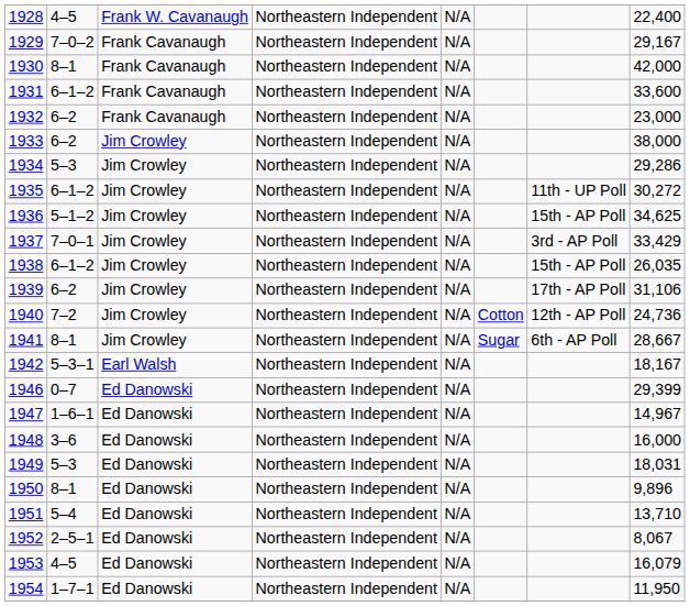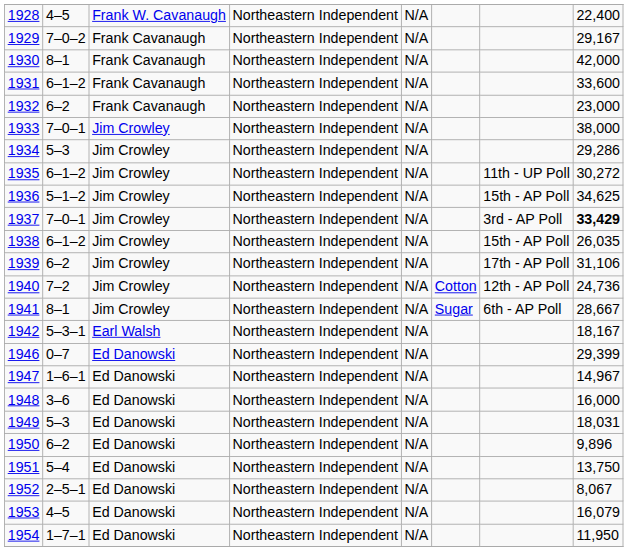1933 | column 2: 6–2 -> 7–0–1
1937 | column 8: normal -> bold
1950 | column 2: 8–1 -> 6–2
1951 | column 8: 13,710 -> 13,750
